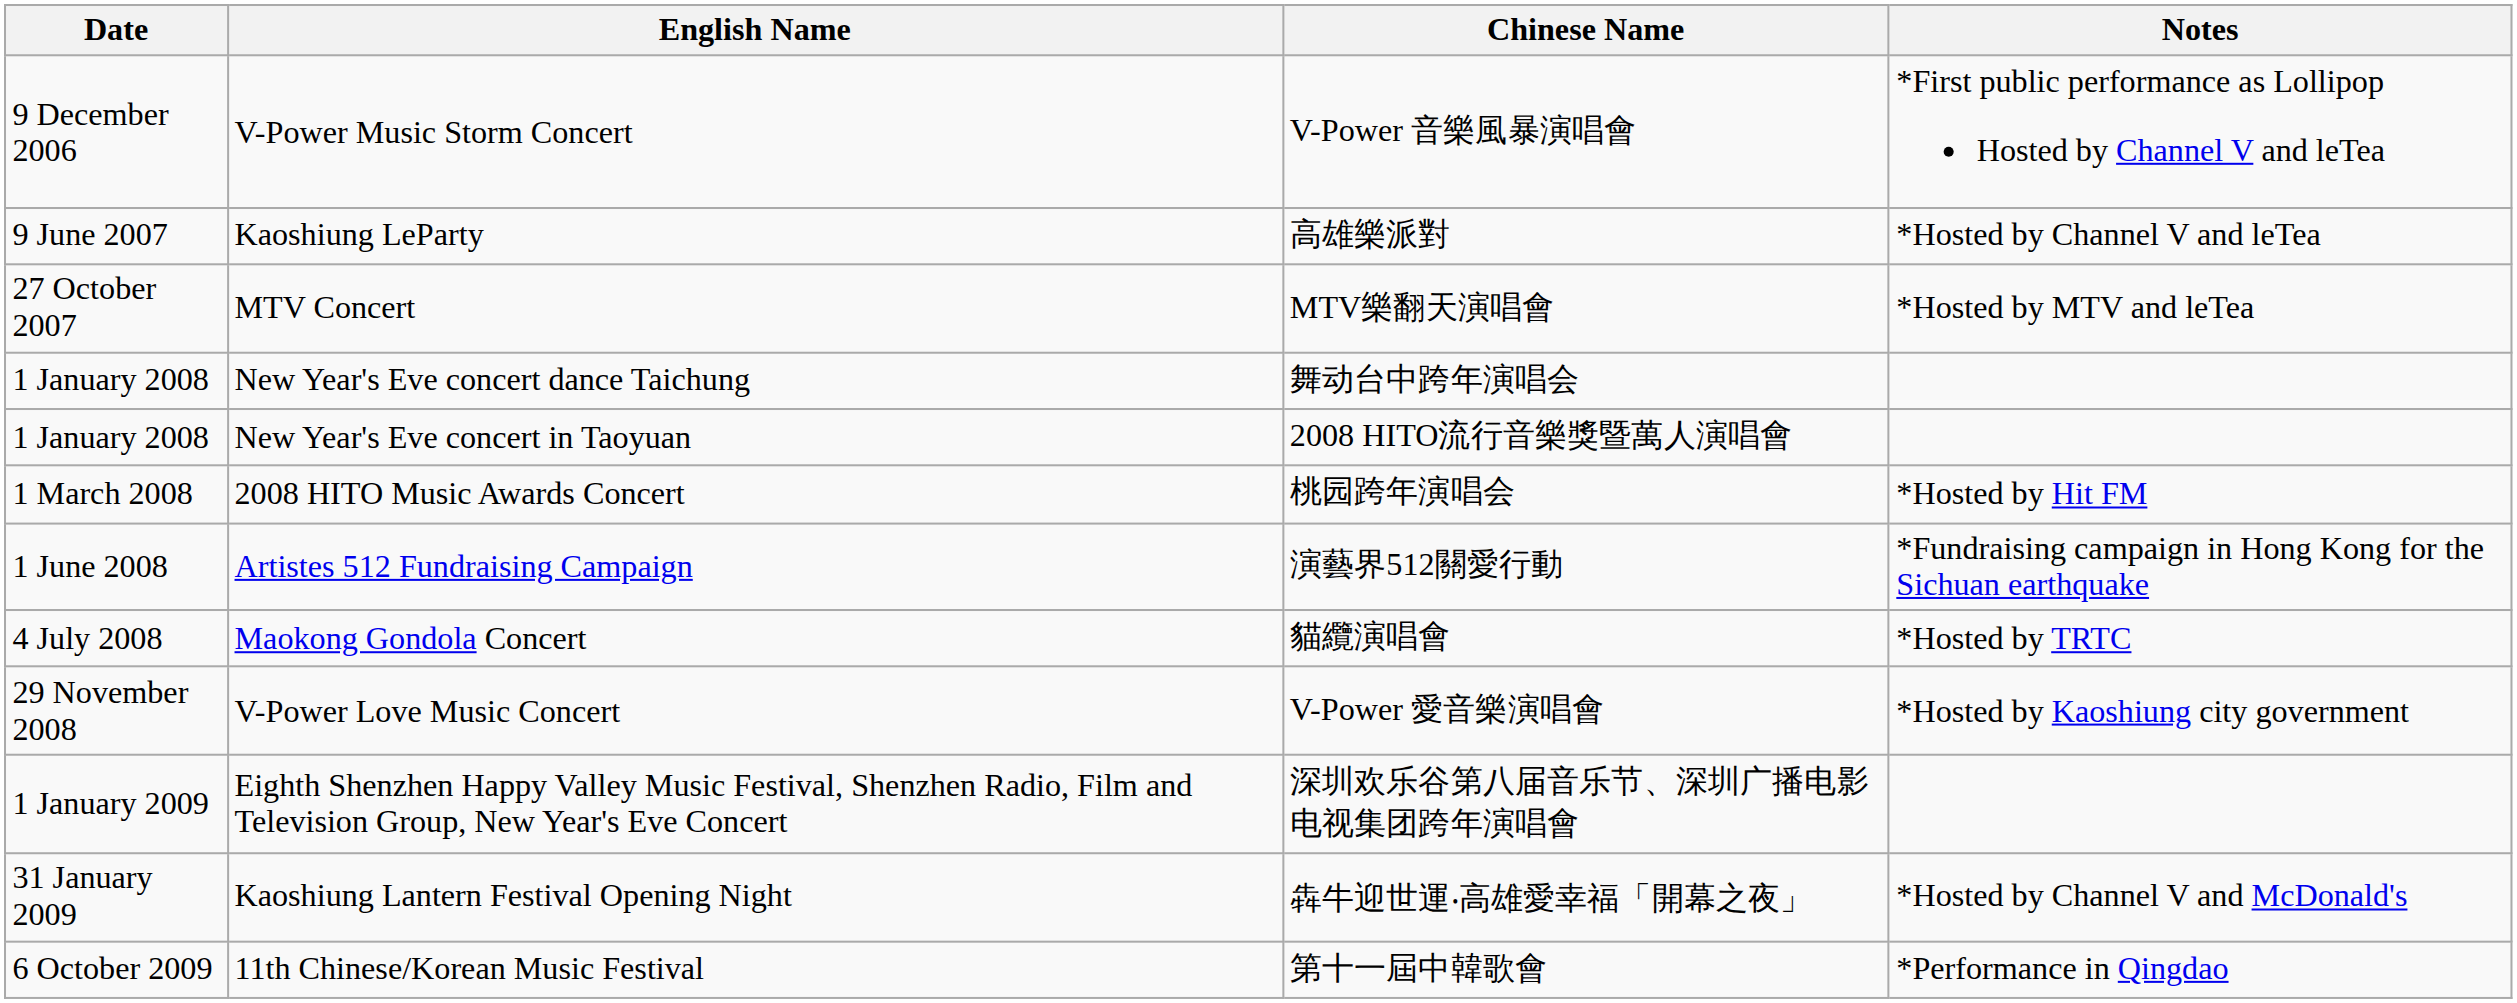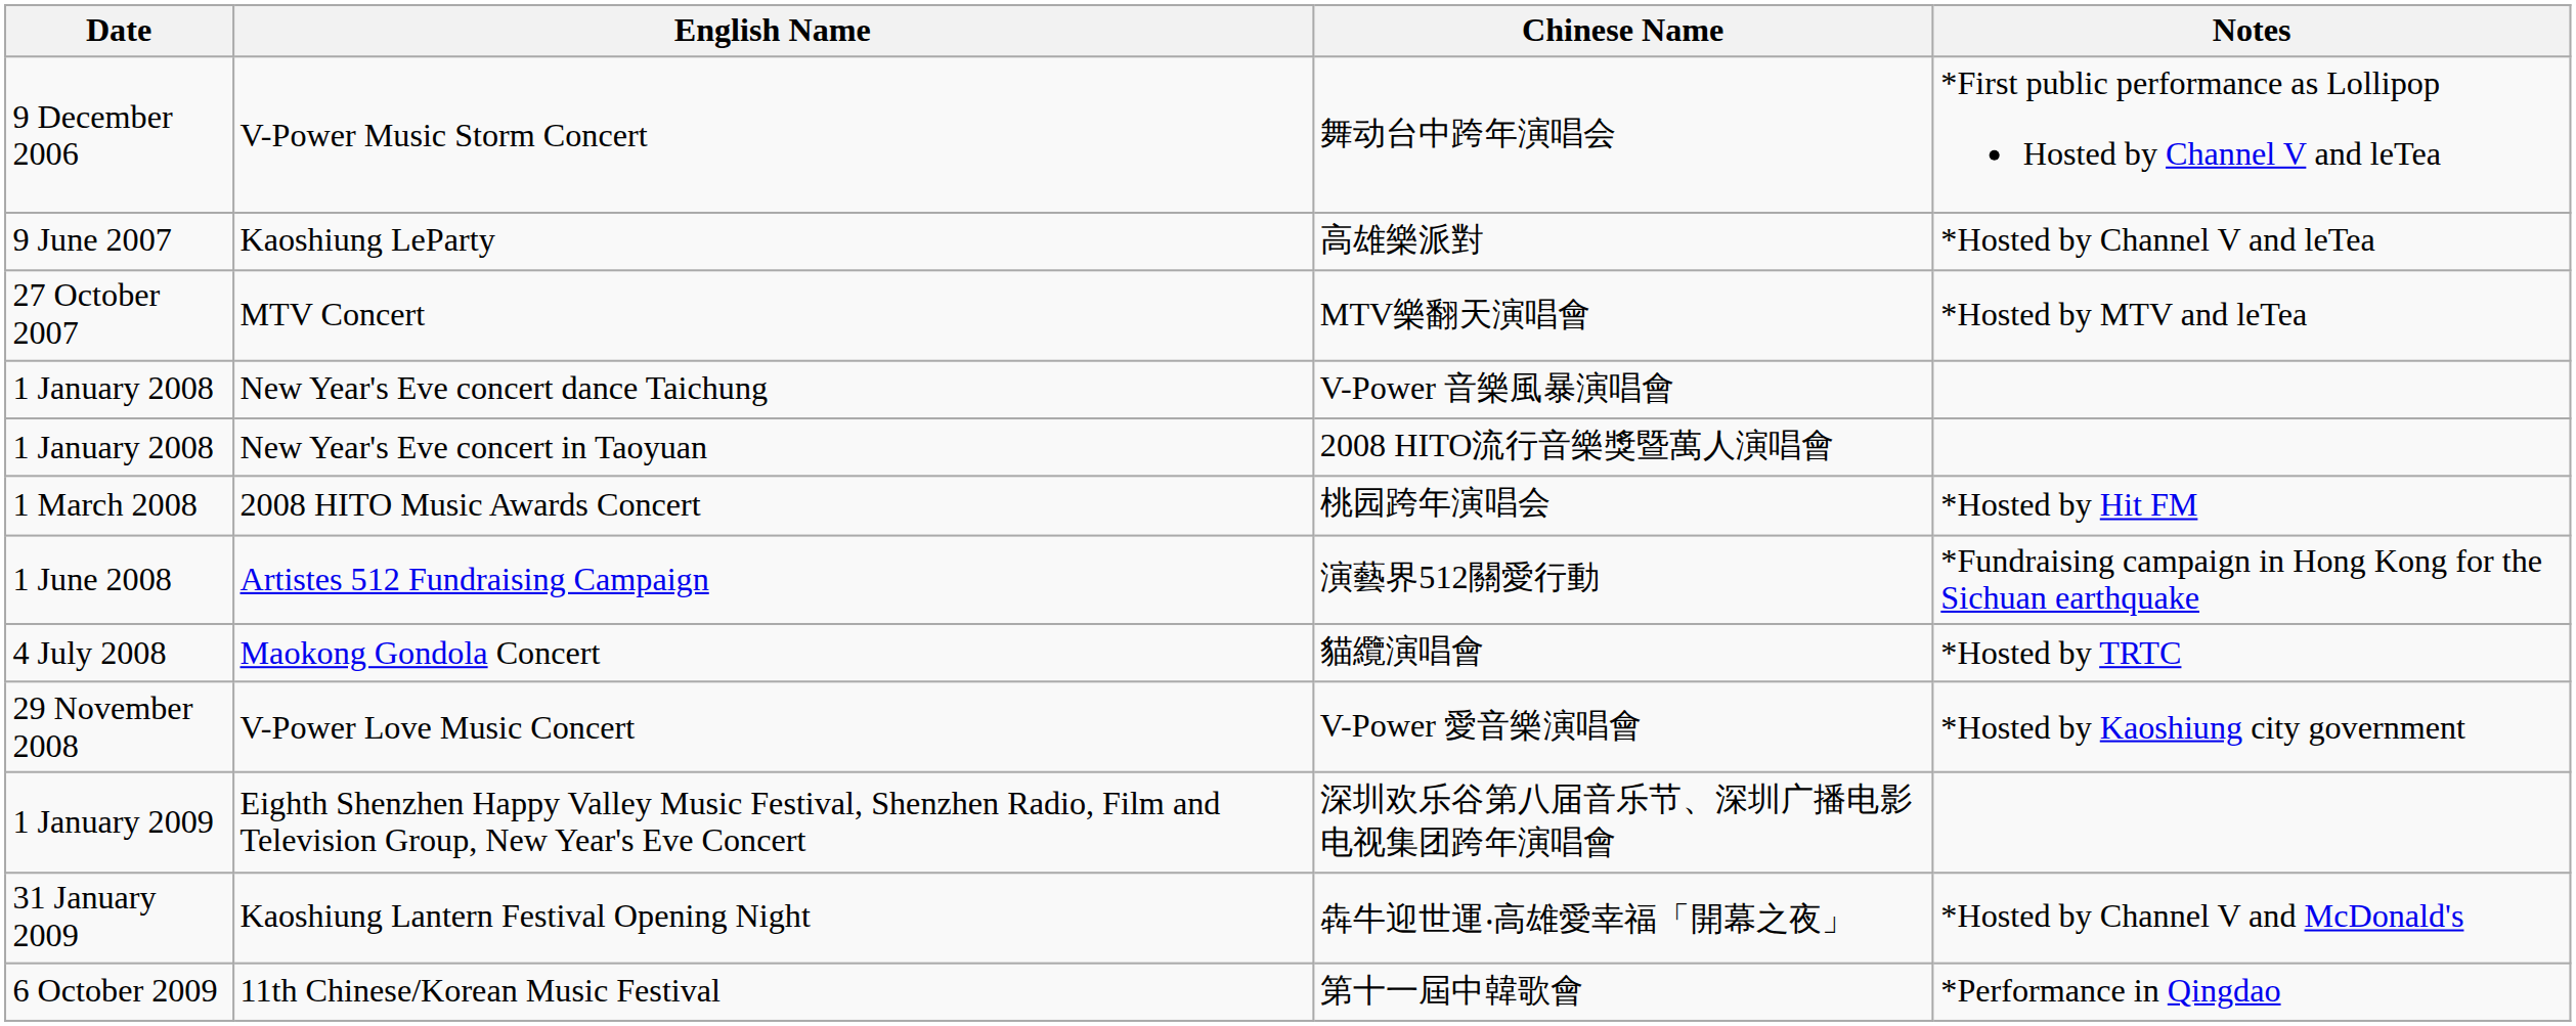V-Power Music Storm Concert | Chinese Name: V-Power 音樂風暴演唱會 -> 舞动台中跨年演唱会
New Year's Eve concert dance Taichung | Chinese Name: 舞动台中跨年演唱会 -> V-Power 音樂風暴演唱會
